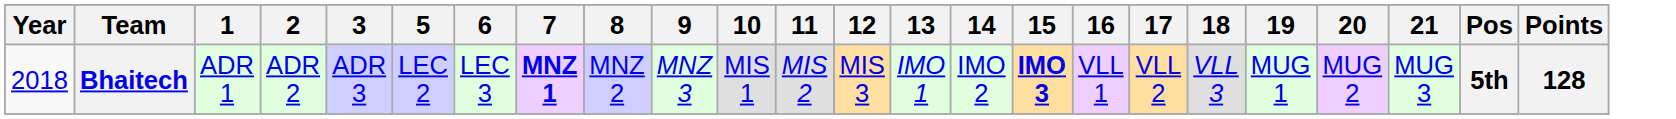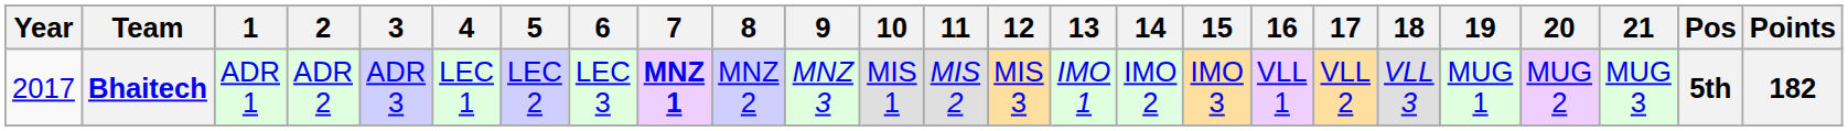+ column: 4 | LEC 1
Bhaitech | Year: 2018 -> 2017
Bhaitech | 15: bold -> normal
Bhaitech | Points: 128 -> 182
